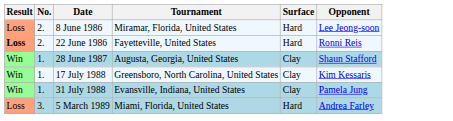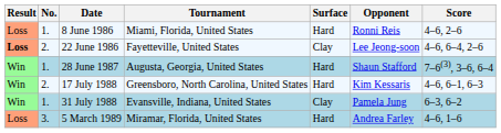+ column: Score | 4–6, 2–6 | 4–6, 6–4, 2–6 | 7–6(3), 3–6, 6–4 | 4–6, 6–1, 6–3 | 6–3, 6–2 | 4–6, 1–6
8 June 1986 | No.: 2. -> 1.
8 June 1986 | Tournament: Miramar, Florida, United States -> Miami, Florida, United States
8 June 1986 | Opponent: Lee Jeong-soon -> Ronni Reis
22 June 1986 | Surface: Hard -> Clay
22 June 1986 | Opponent: Ronni Reis -> Lee Jeong-soon
28 June 1987 | Surface: Clay -> Hard
17 July 1988 | No.: 1. -> 2.
17 July 1988 | Surface: Clay -> Hard
5 March 1989 | Tournament: Miami, Florida, United States -> Miramar, Florida, United States
